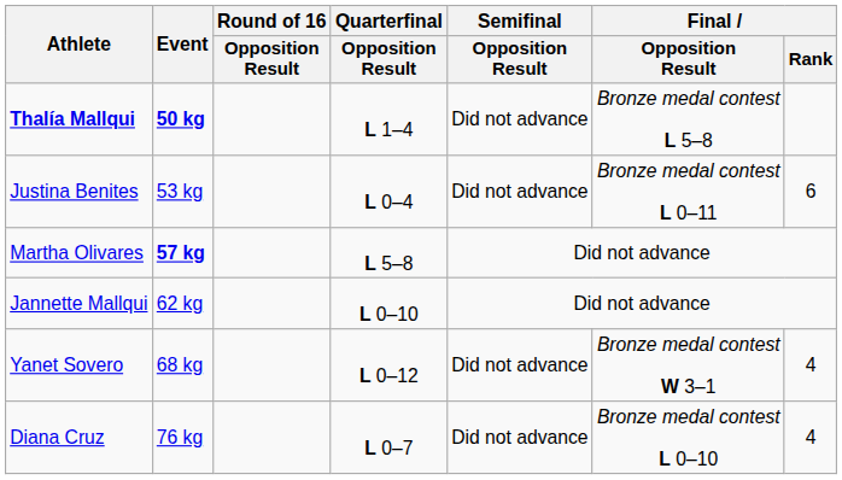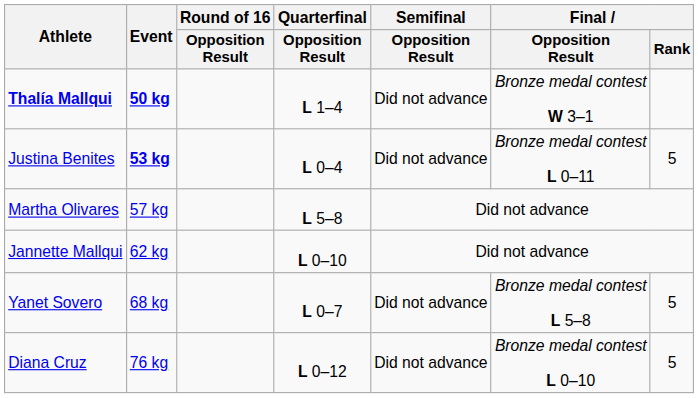Thalía Mallqui | Final / Opposition Result: Bronze medal contest L 5–8 -> Bronze medal contest W 3–1
Justina Benites | Event: normal -> bold
Justina Benites | Final / Rank: 6 -> 5
Martha Olivares | Event: bold -> normal
Yanet Sovero | Quarterfinal / Opposition Result: L 0–12 -> L 0–7
Yanet Sovero | Final / Opposition Result: Bronze medal contest W 3–1 -> Bronze medal contest L 5–8
Yanet Sovero | Final / Rank: 4 -> 5
Diana Cruz | Quarterfinal / Opposition Result: L 0–7 -> L 0–12
Diana Cruz | Final / Rank: 4 -> 5
